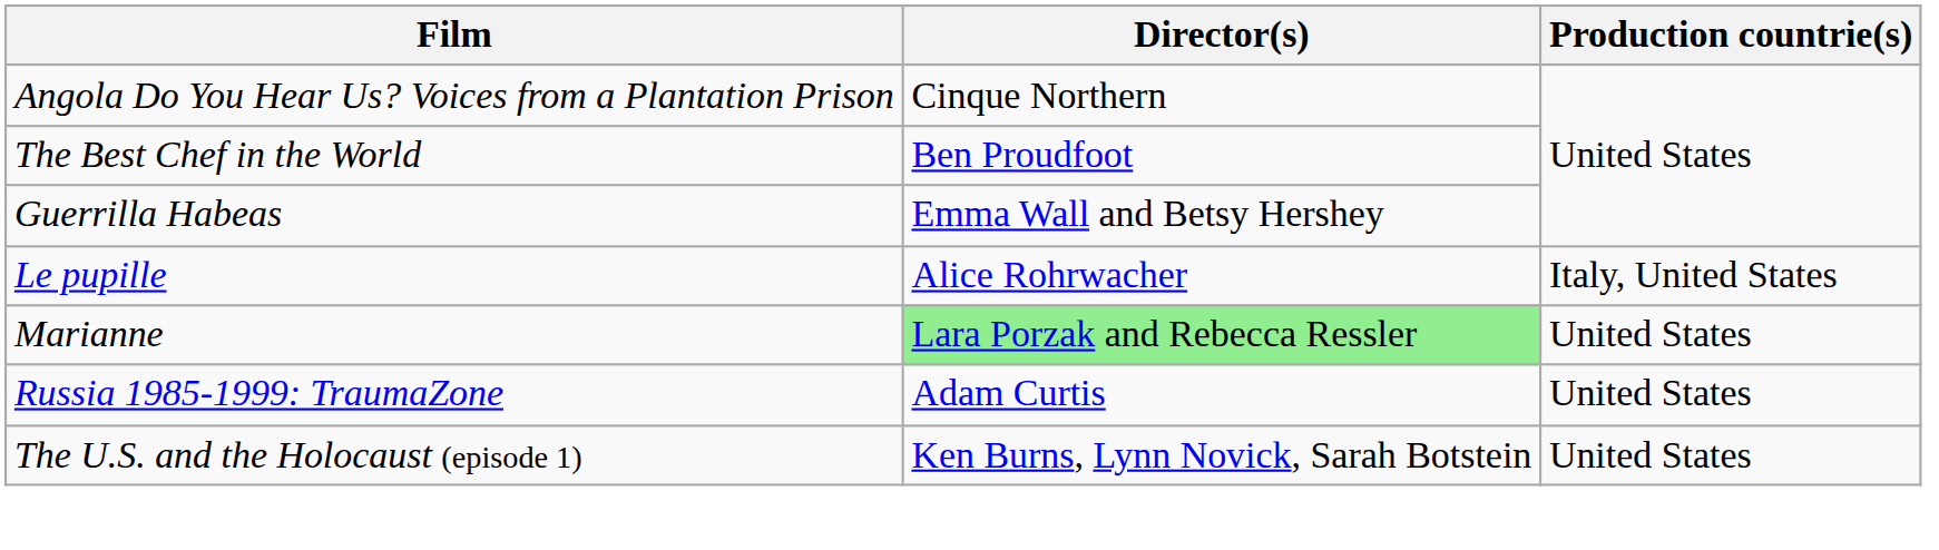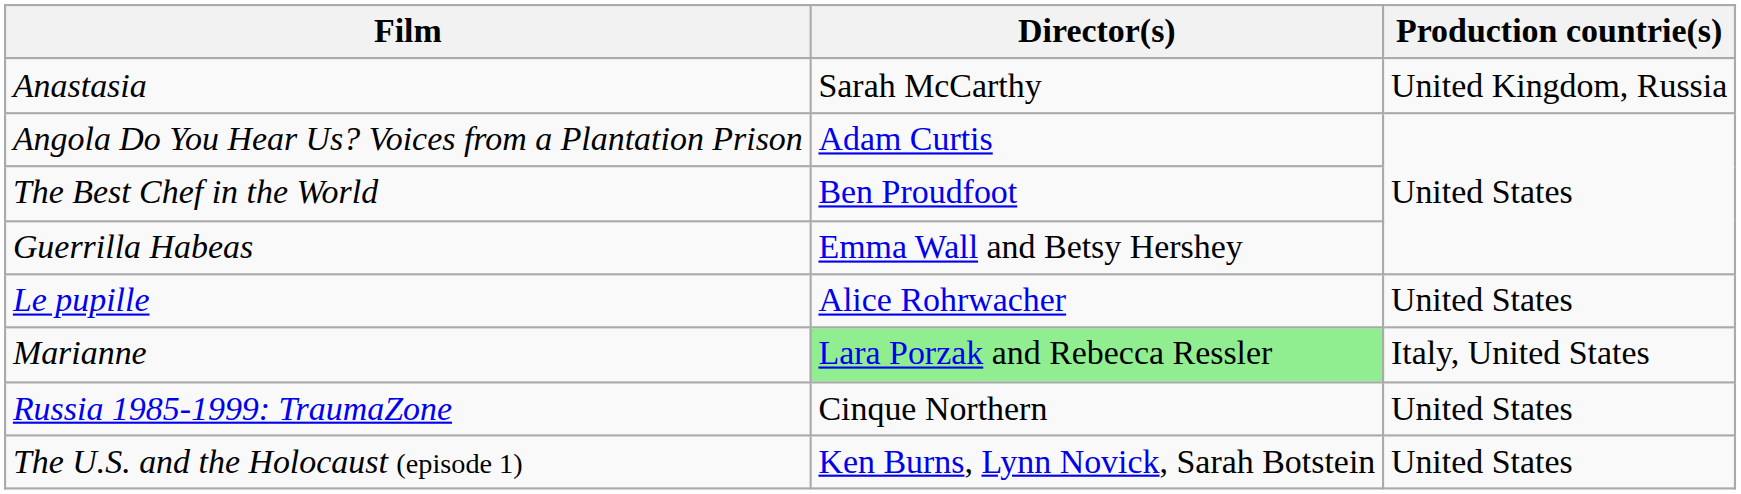+ row: Anastasia | Sarah McCarthy | United Kingdom, Russia
Angola Do You Hear Us? Voices from a Plantation Prison | Director(s): Cinque Northern -> Adam Curtis
Le pupille | Production countrie(s): Italy, United States -> United States
Marianne | Production countrie(s): United States -> Italy, United States
Russia 1985-1999: TraumaZone | Director(s): Adam Curtis -> Cinque Northern
